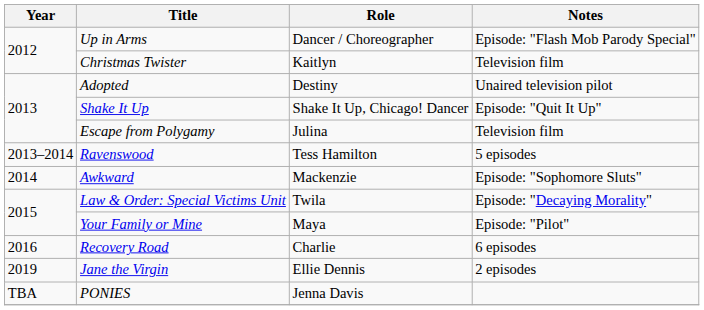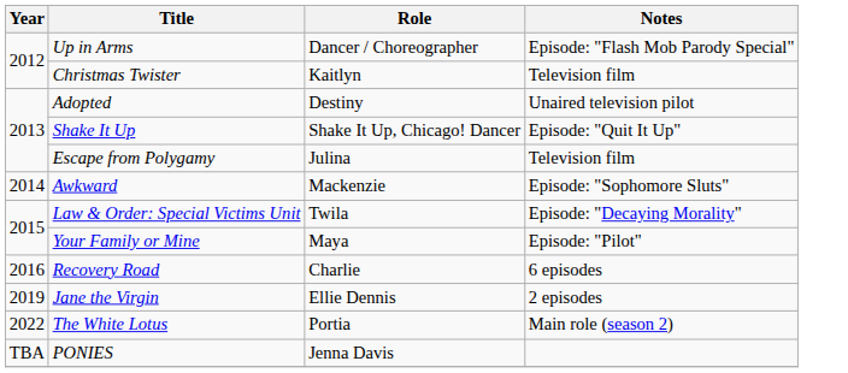- row: 2013–2014 | Ravenswood | Tess Hamilton | 5 episodes
+ row: 2022 | The White Lotus | Portia | Main role (season 2)
